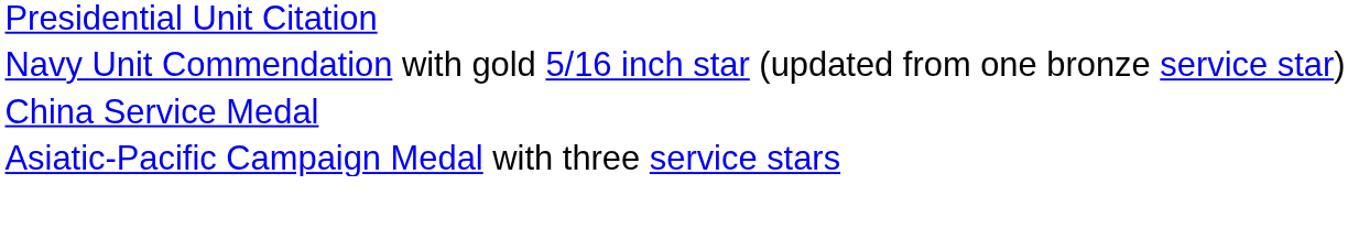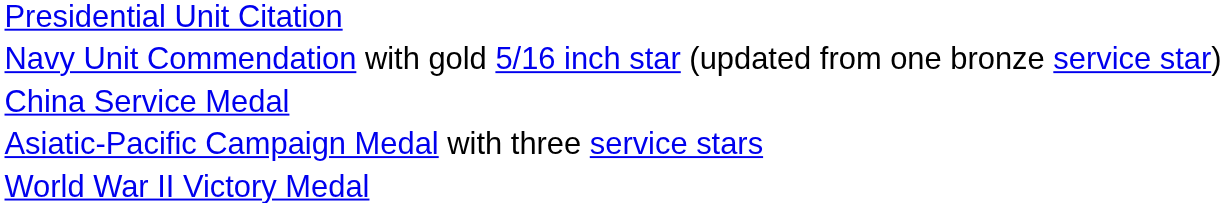+ row: World War II Victory Medal
